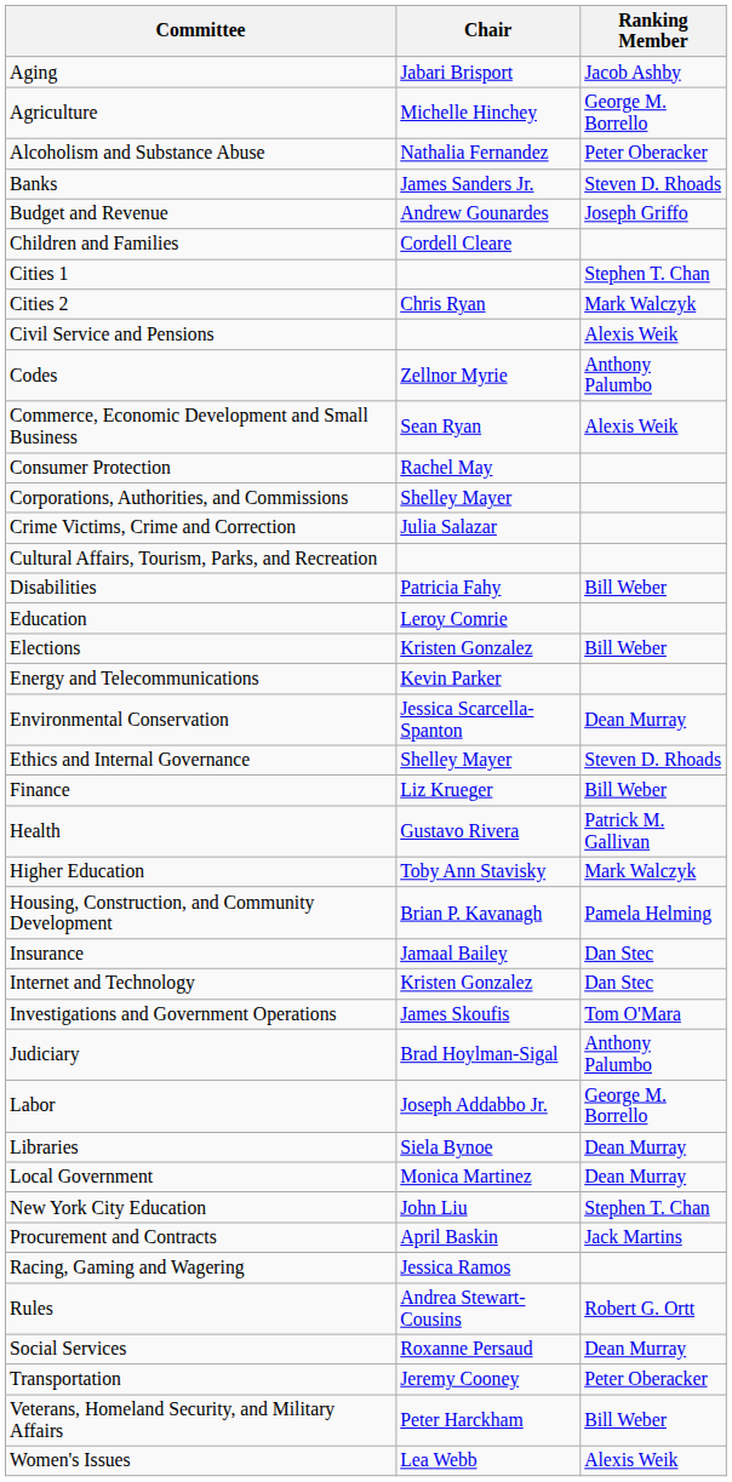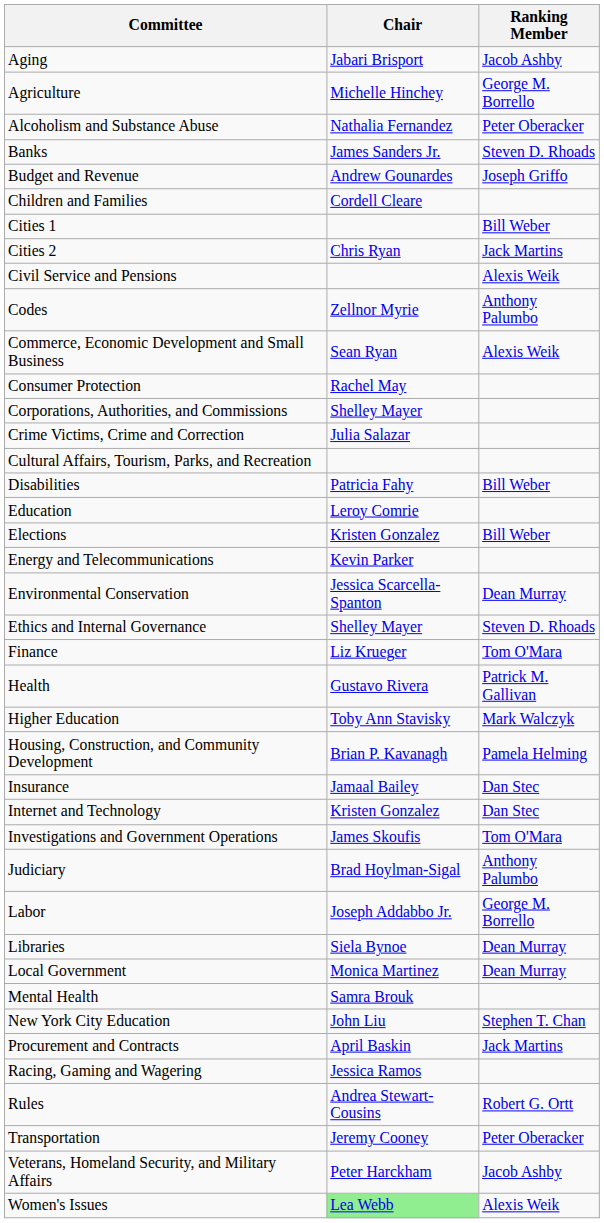Cities 1 | Ranking Member: Stephen T. Chan -> Bill Weber
Cities 2 | Ranking Member: Mark Walczyk -> Jack Martins
Finance | Ranking Member: Bill Weber -> Tom O'Mara
+ row: Mental Health | Samra Brouk
- row: Social Services | Roxanne Persaud | Dean Murray
Veterans, Homeland Security, and Military Affairs | Ranking Member: Bill Weber -> Jacob Ashby
Women's Issues | Chair: no background -> lightgreen background
